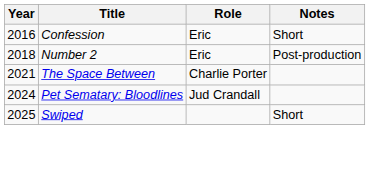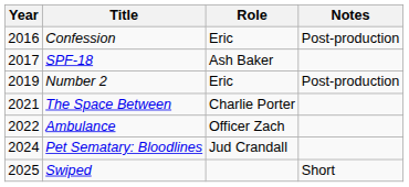Confession | Notes: Short -> Post-production
+ row: 2017 | SPF-18 | Ash Baker
Number 2 | Year: 2018 -> 2019
+ row: 2022 | Ambulance | Officer Zach
